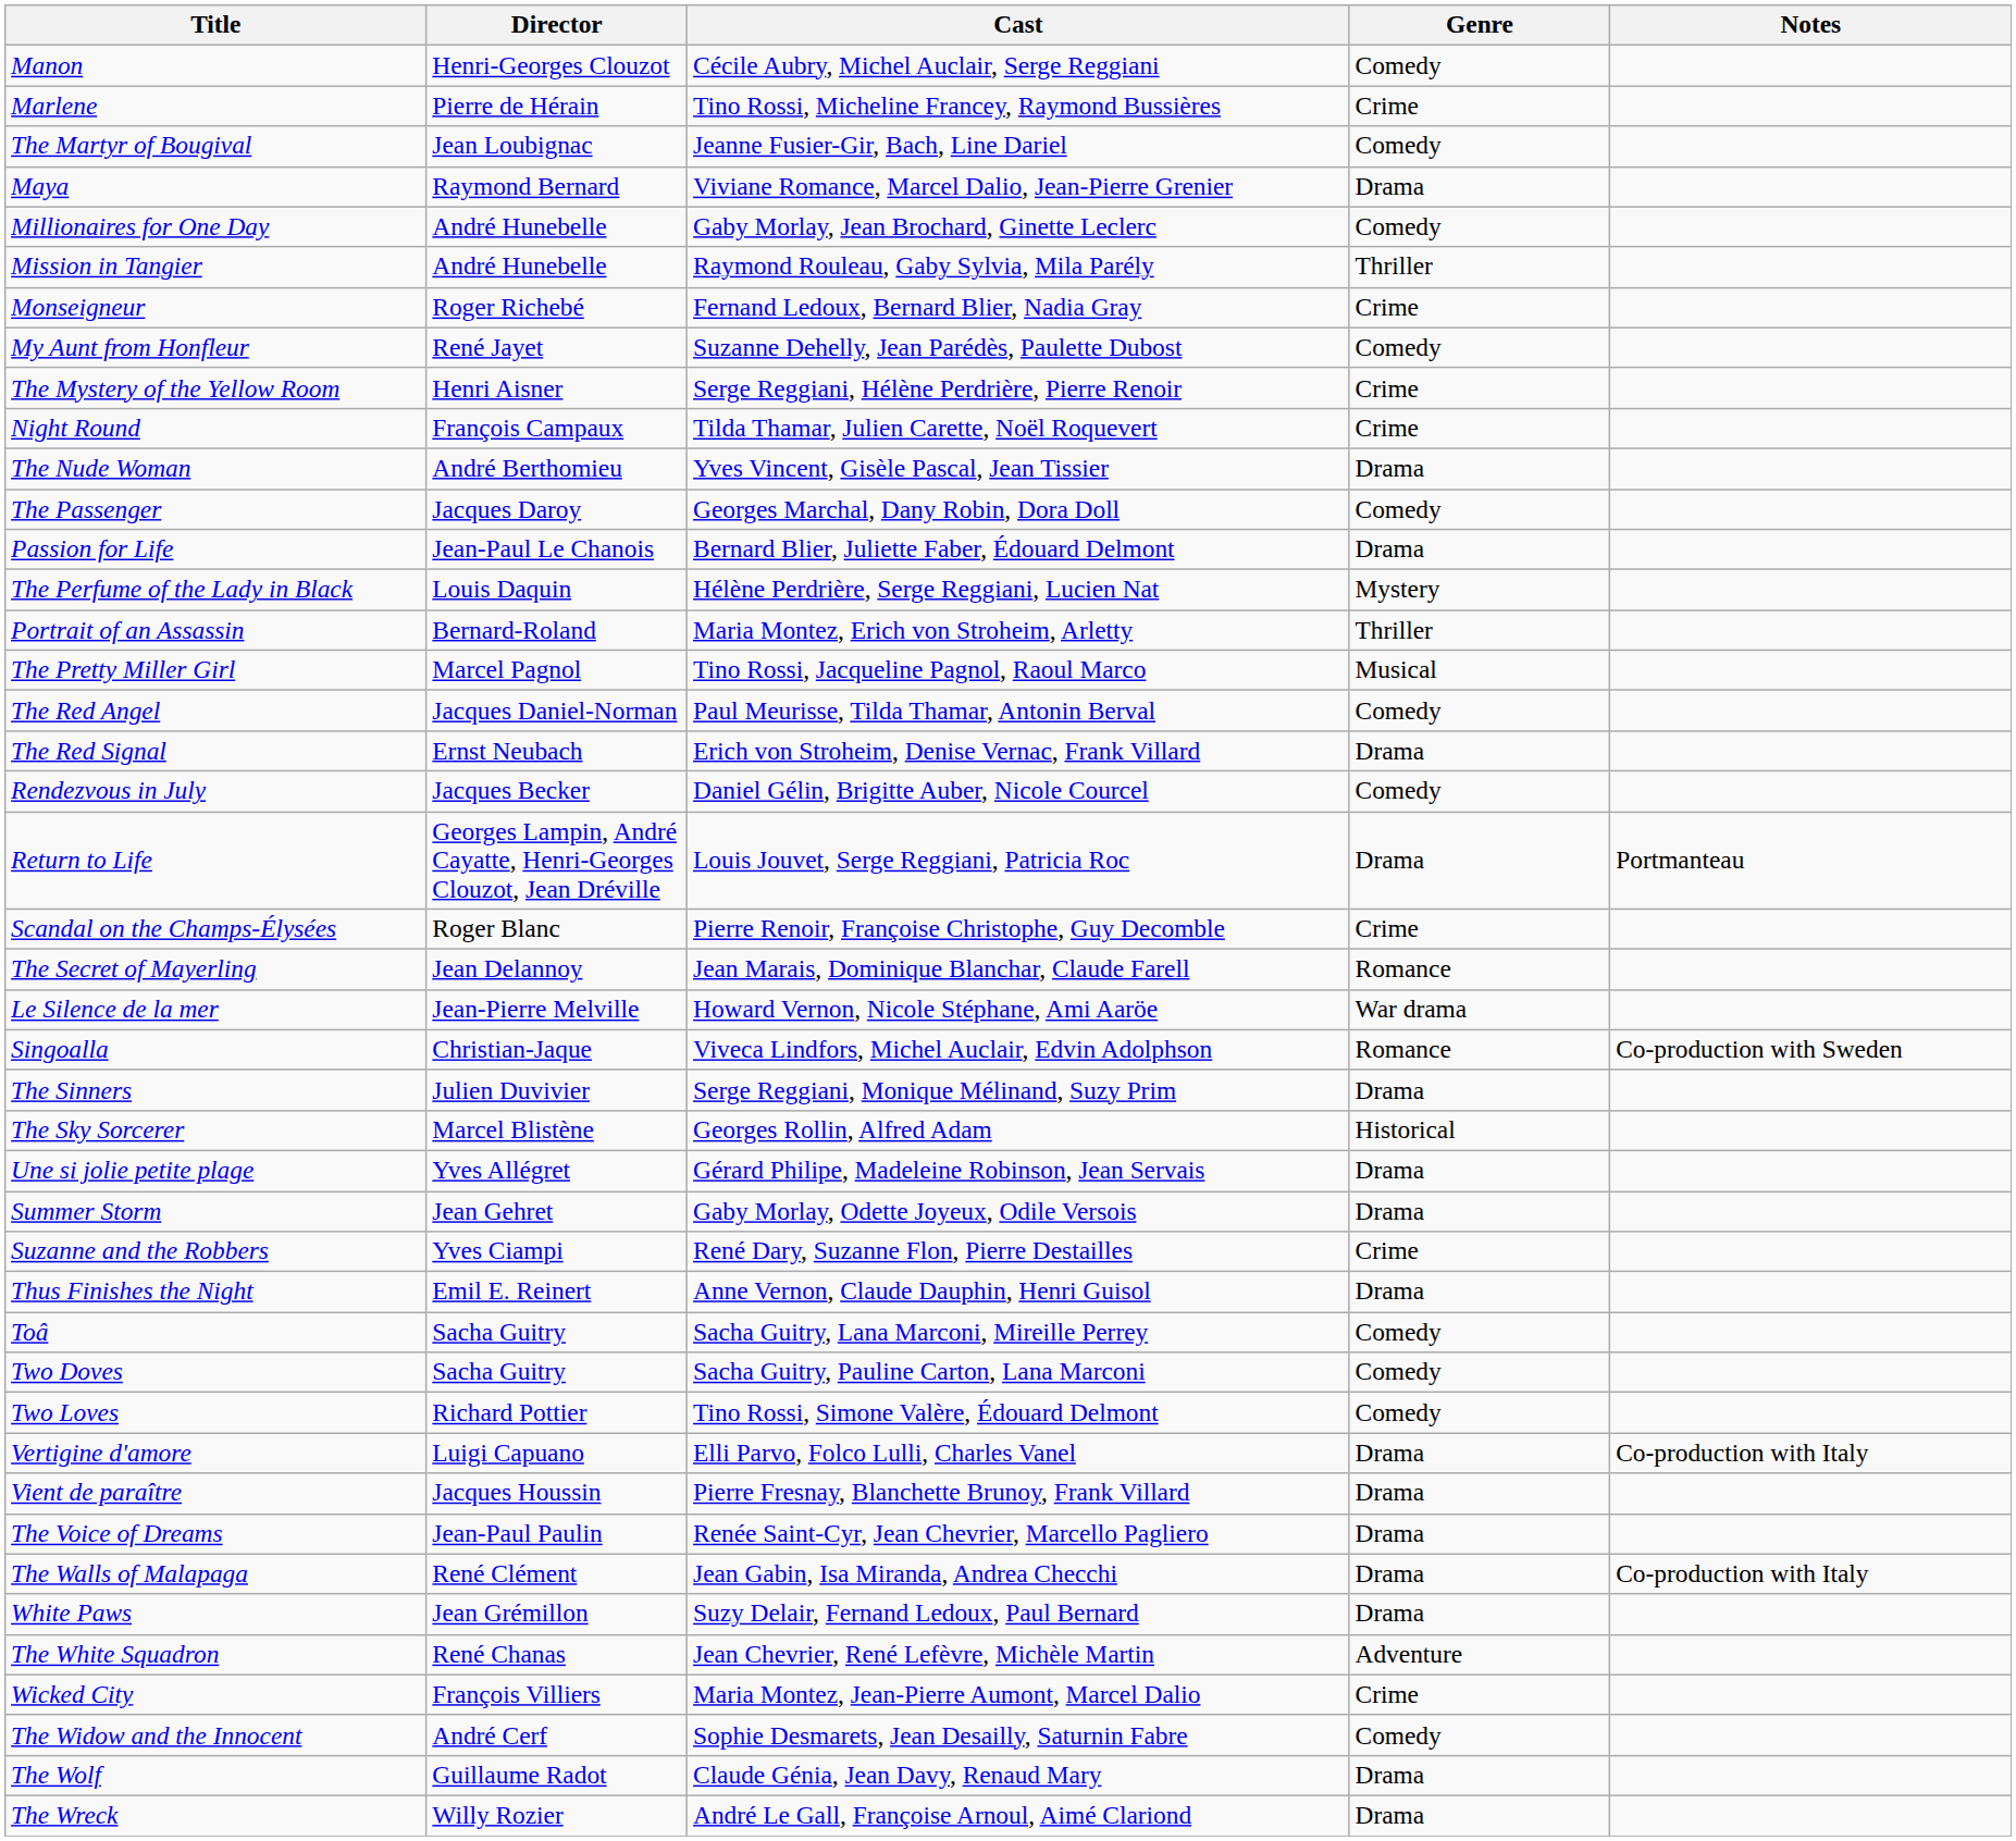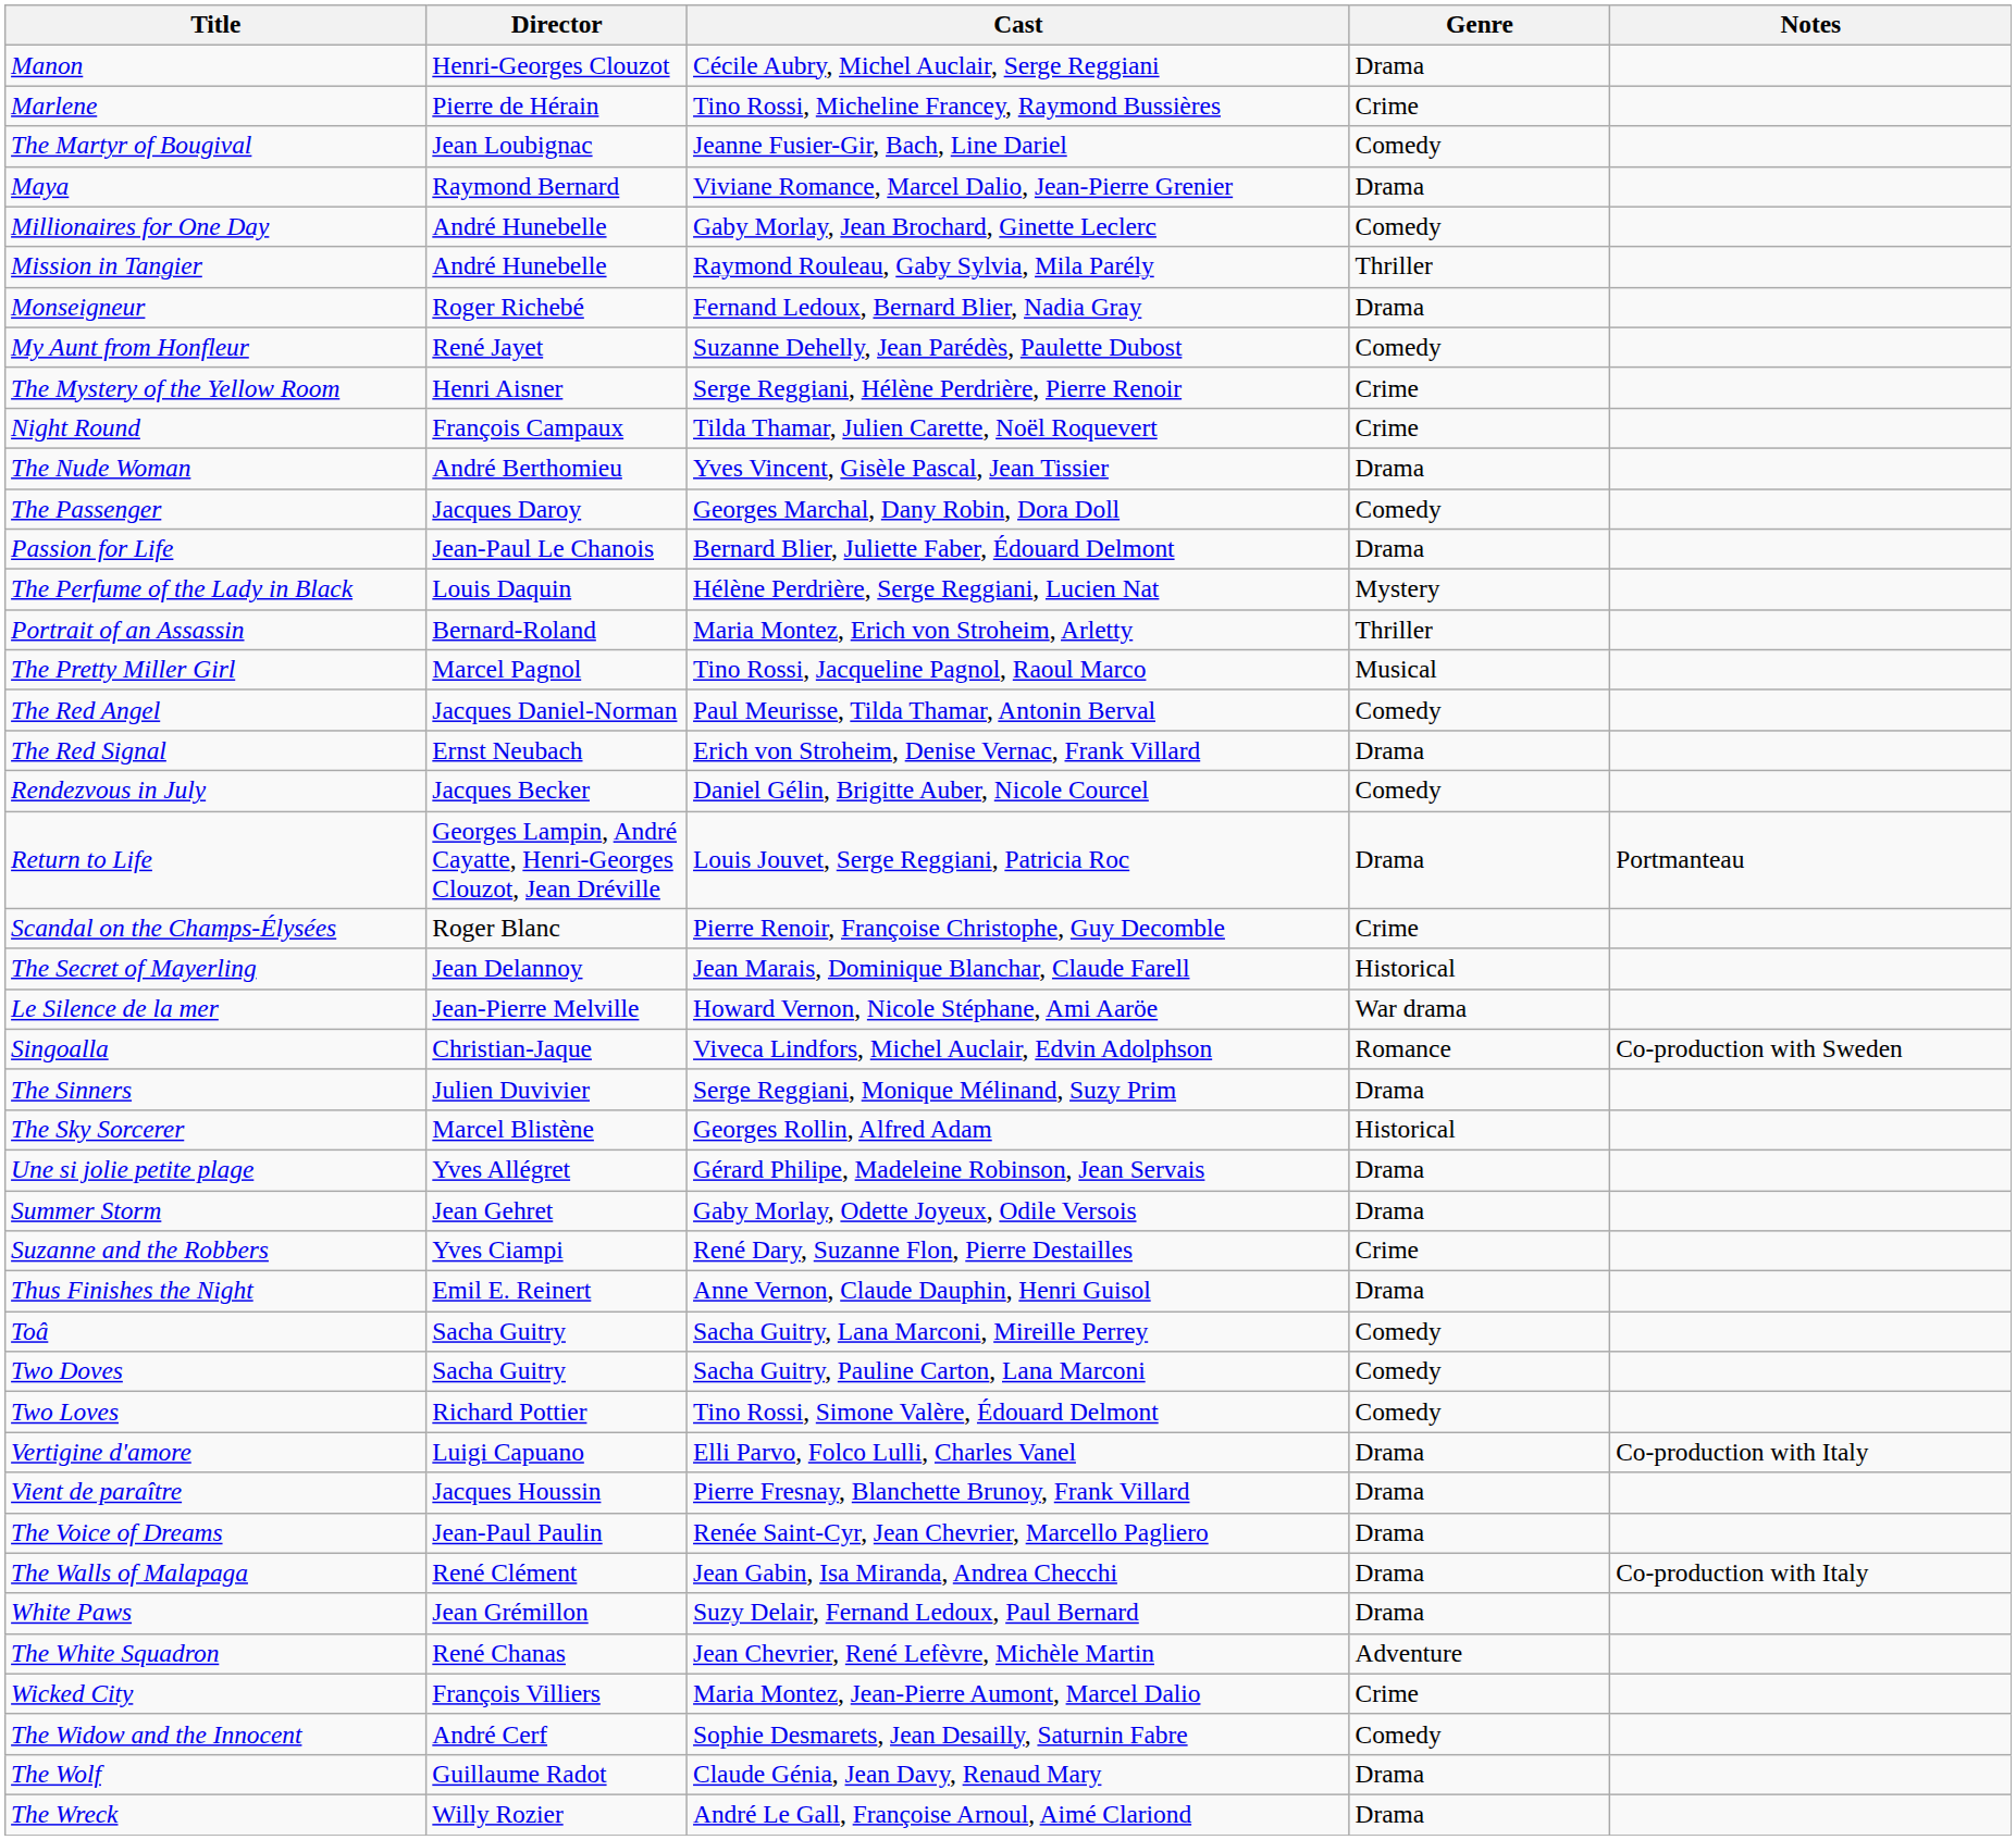Manon | Genre: Comedy -> Drama
Monseigneur | Genre: Crime -> Drama
The Secret of Mayerling | Genre: Romance -> Historical
